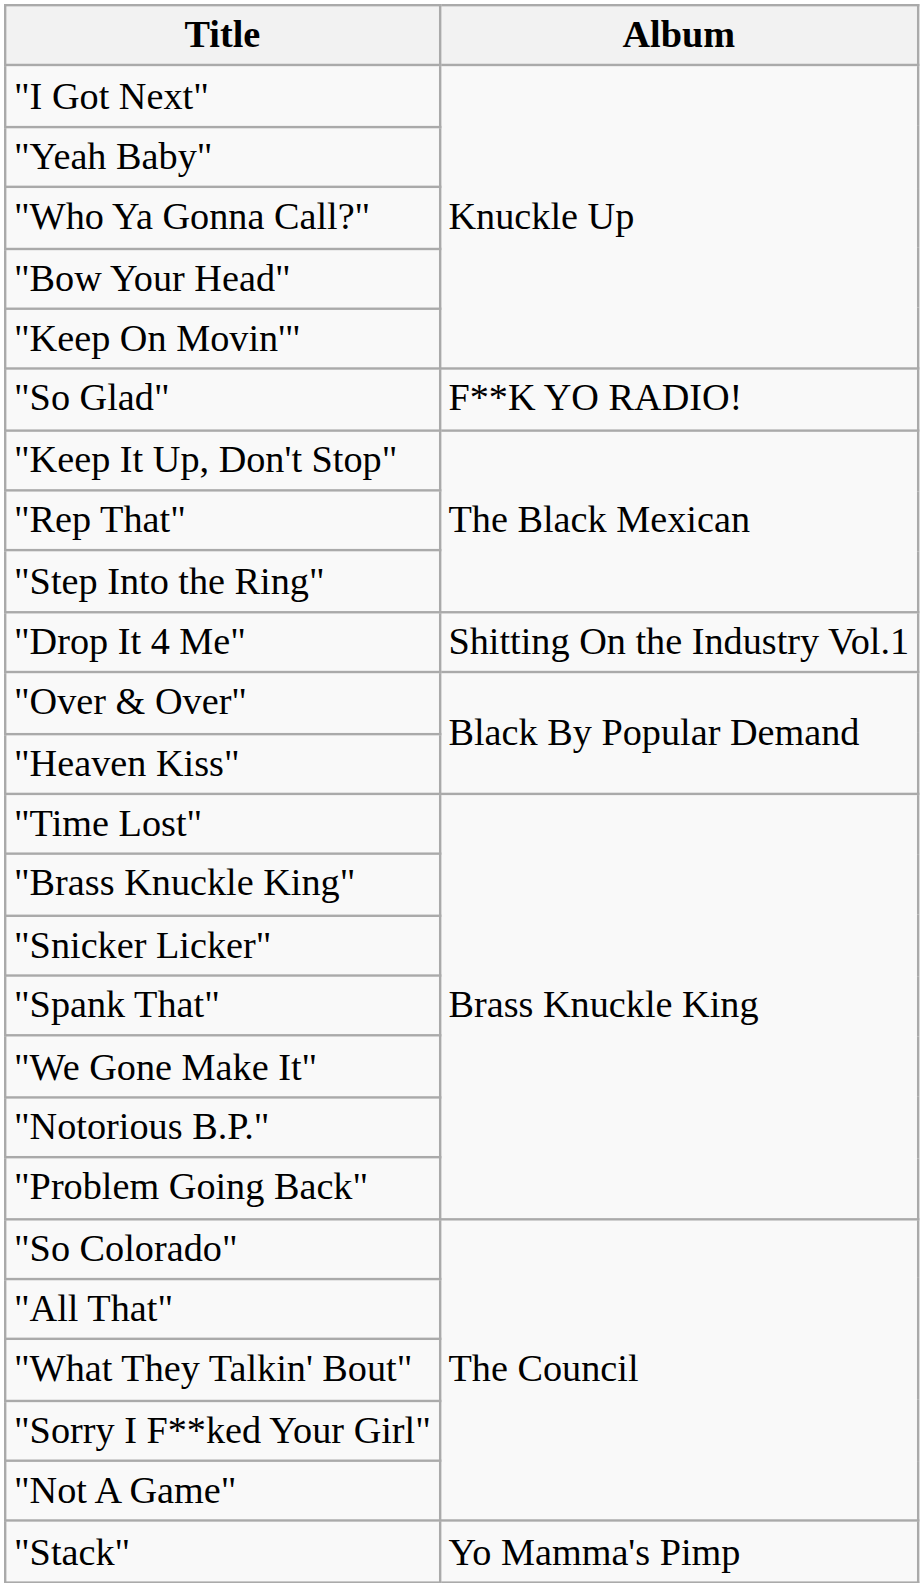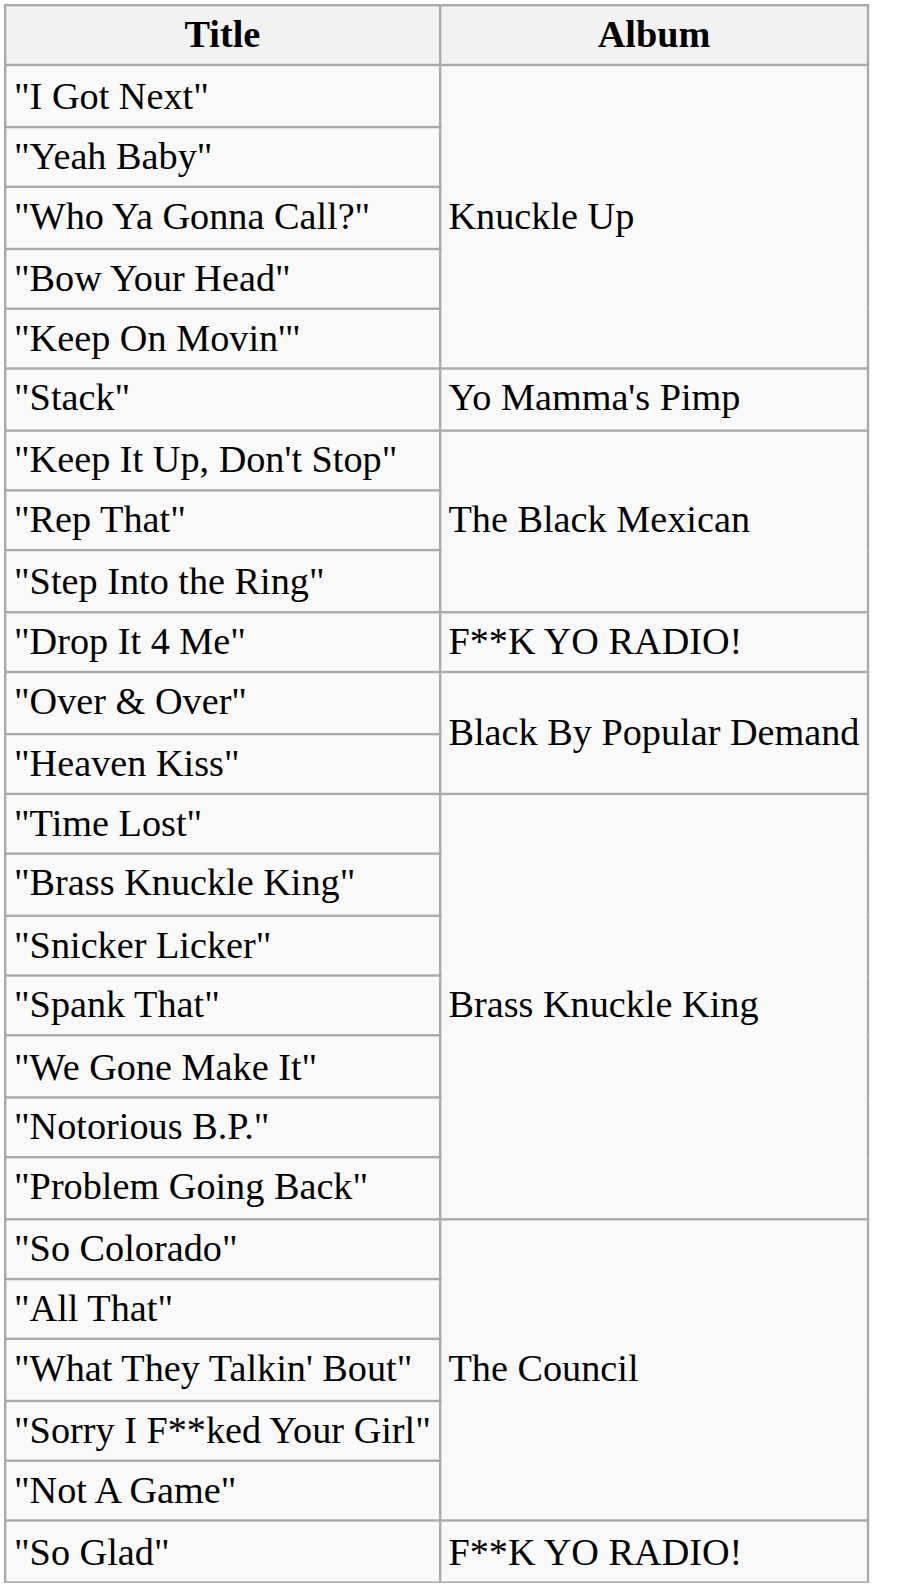rows swapped: "So Glad" <-> "Stack"
"Drop It 4 Me" | Album: Shitting On the Industry Vol.1 -> F**K YO RADIO!
